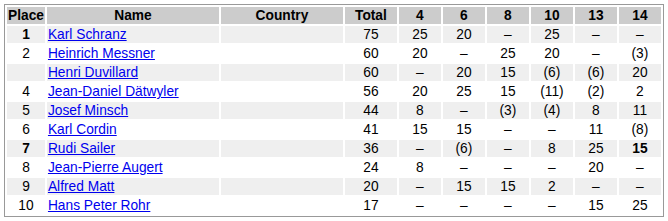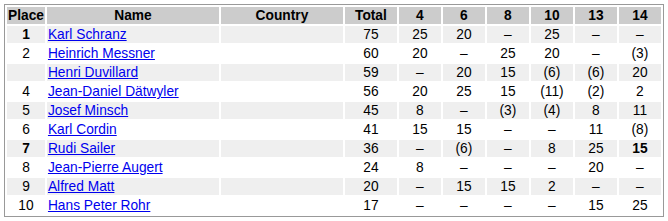Henri Duvillard | Total: 60 -> 59
Josef Minsch | Total: 44 -> 45
